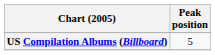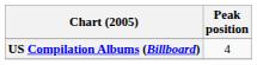US Compilation Albums (Billboard) | Peak position: 5 -> 4
